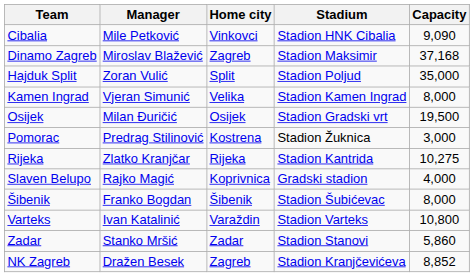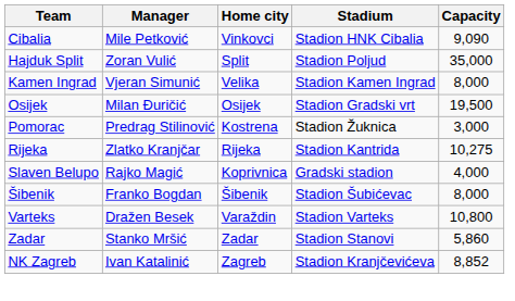- row: Dinamo Zagreb | Miroslav Blažević | Zagreb | Stadion Maksimir | 37,168
Varteks | Manager: Ivan Katalinić -> Dražen Besek
NK Zagreb | Manager: Dražen Besek -> Ivan Katalinić
